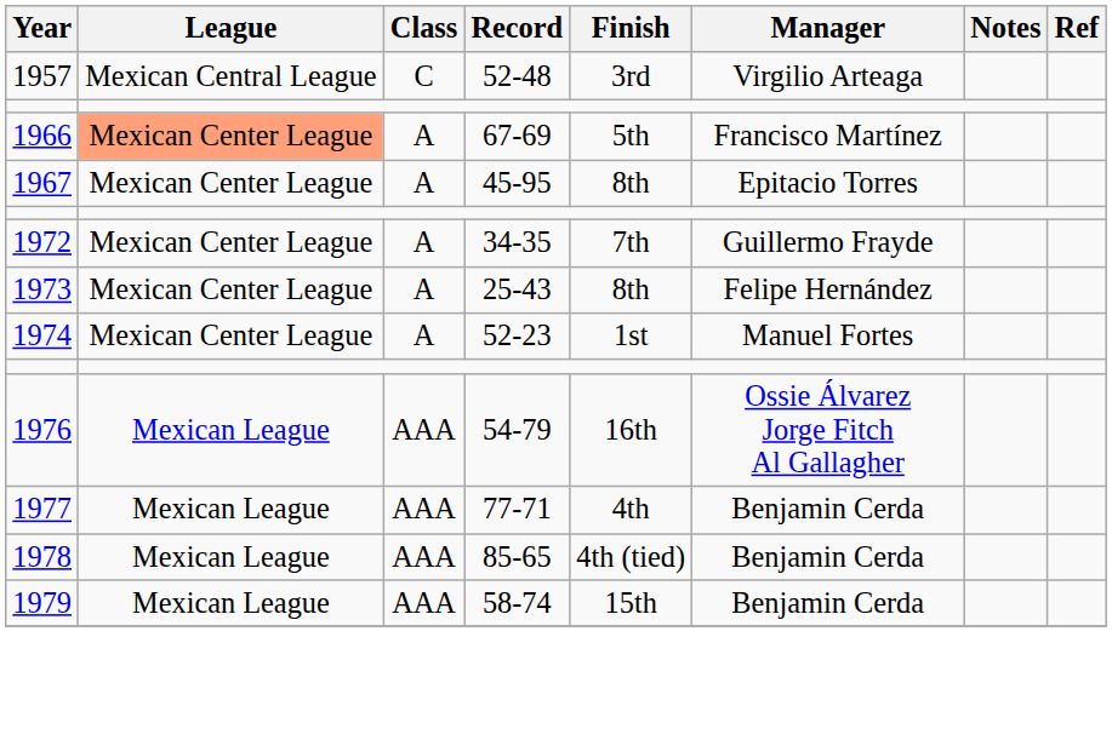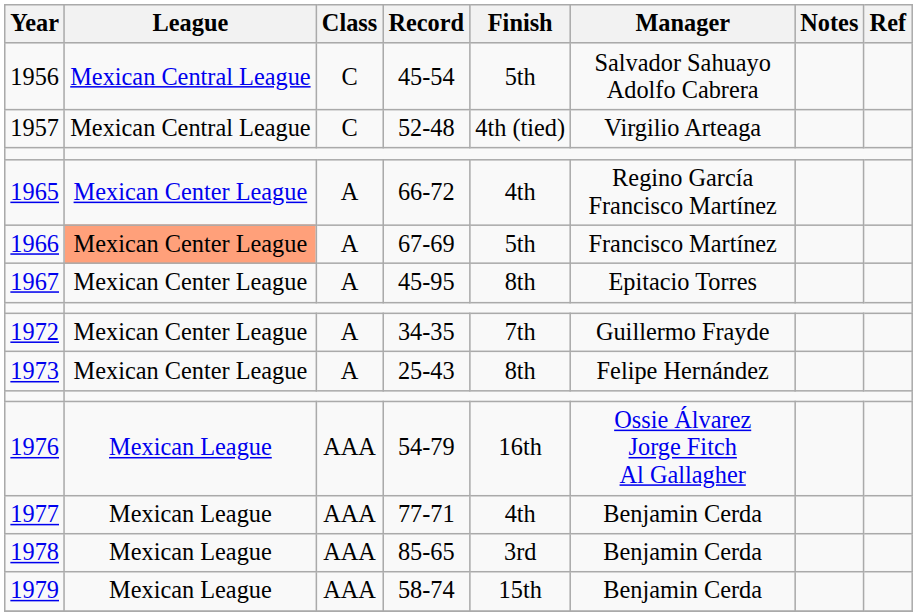+ row: 1956 | Mexican Central League | C | 45-54 | 5th | Salvador Sahuayo Adolfo Cabrera
1957 | Finish: 3rd -> 4th (tied)
+ row: 1965 | Mexican Center League | A | 66-72 | 4th | Regino García Francisco Martínez
- row: 1974 | Mexican Center League | A | 52-23 | 1st | Manuel Fortes
1978 | Finish: 4th (tied) -> 3rd
